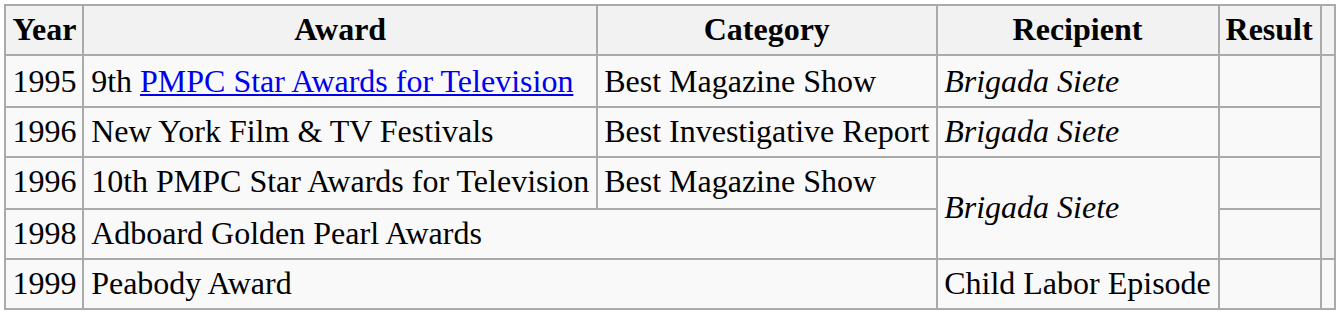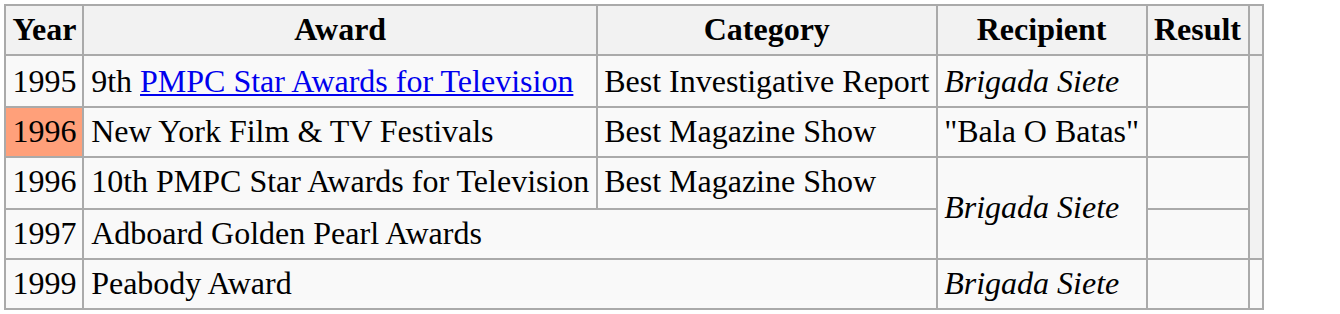9th PMPC Star Awards for Television | Category: Best Magazine Show -> Best Investigative Report
New York Film & TV Festivals | Year: no background -> lightsalmon background
New York Film & TV Festivals | Category: Best Investigative Report -> Best Magazine Show
New York Film & TV Festivals | Recipient: Brigada Siete -> "Bala O Batas"
Adboard Golden Pearl Awards | Year: 1998 -> 1997
Peabody Award | Recipient: Child Labor Episode -> Brigada Siete
